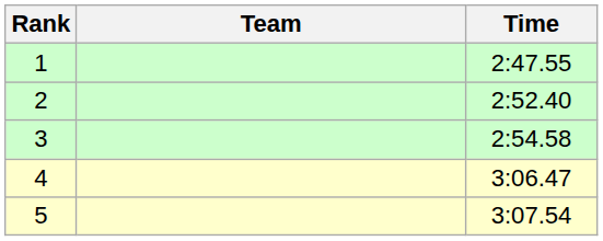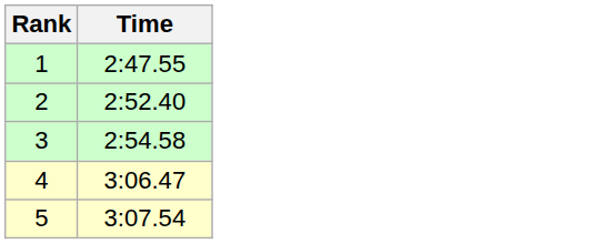- column: Team
